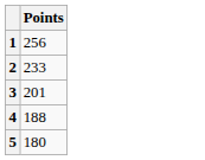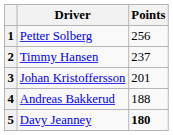+ column: Driver | Petter Solberg | Timmy Hansen | Johan Kristoffersson | Andreas Bakkerud | Davy Jeanney
2 | Points: 233 -> 237
5 | Points: normal -> bold
